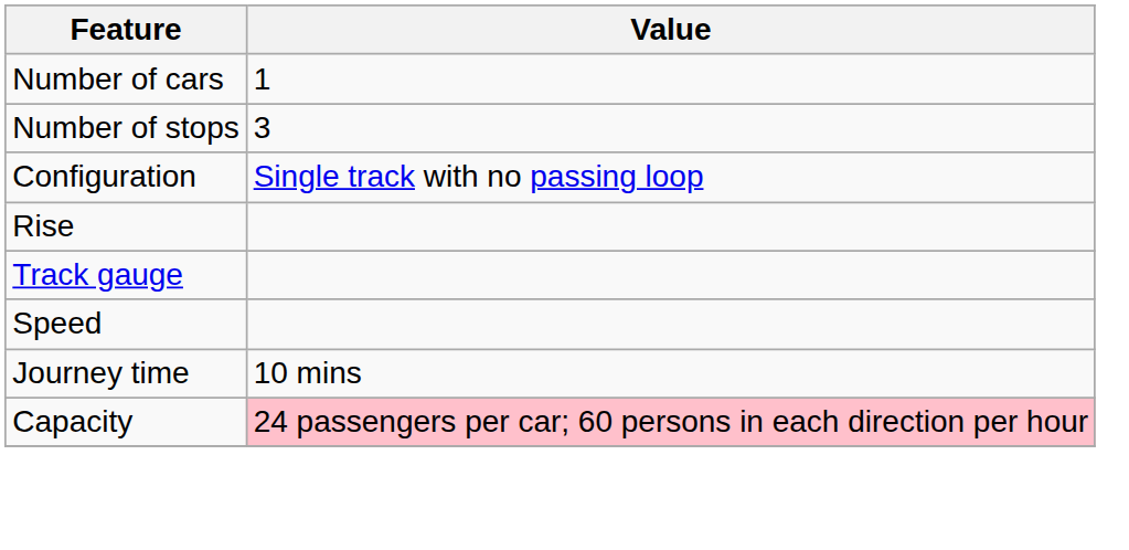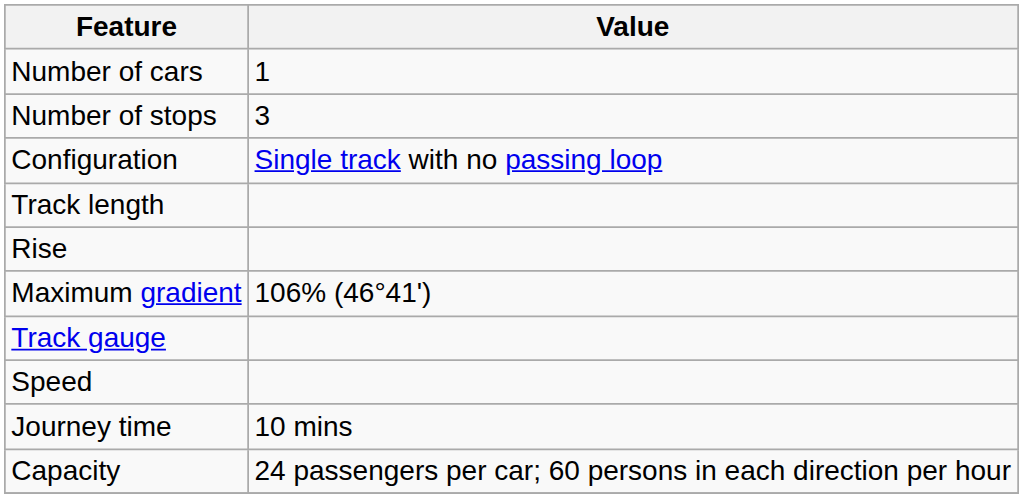+ row: Track length
+ row: Maximum gradient | 106% (46°41')
Capacity | Value: pink background -> no background
